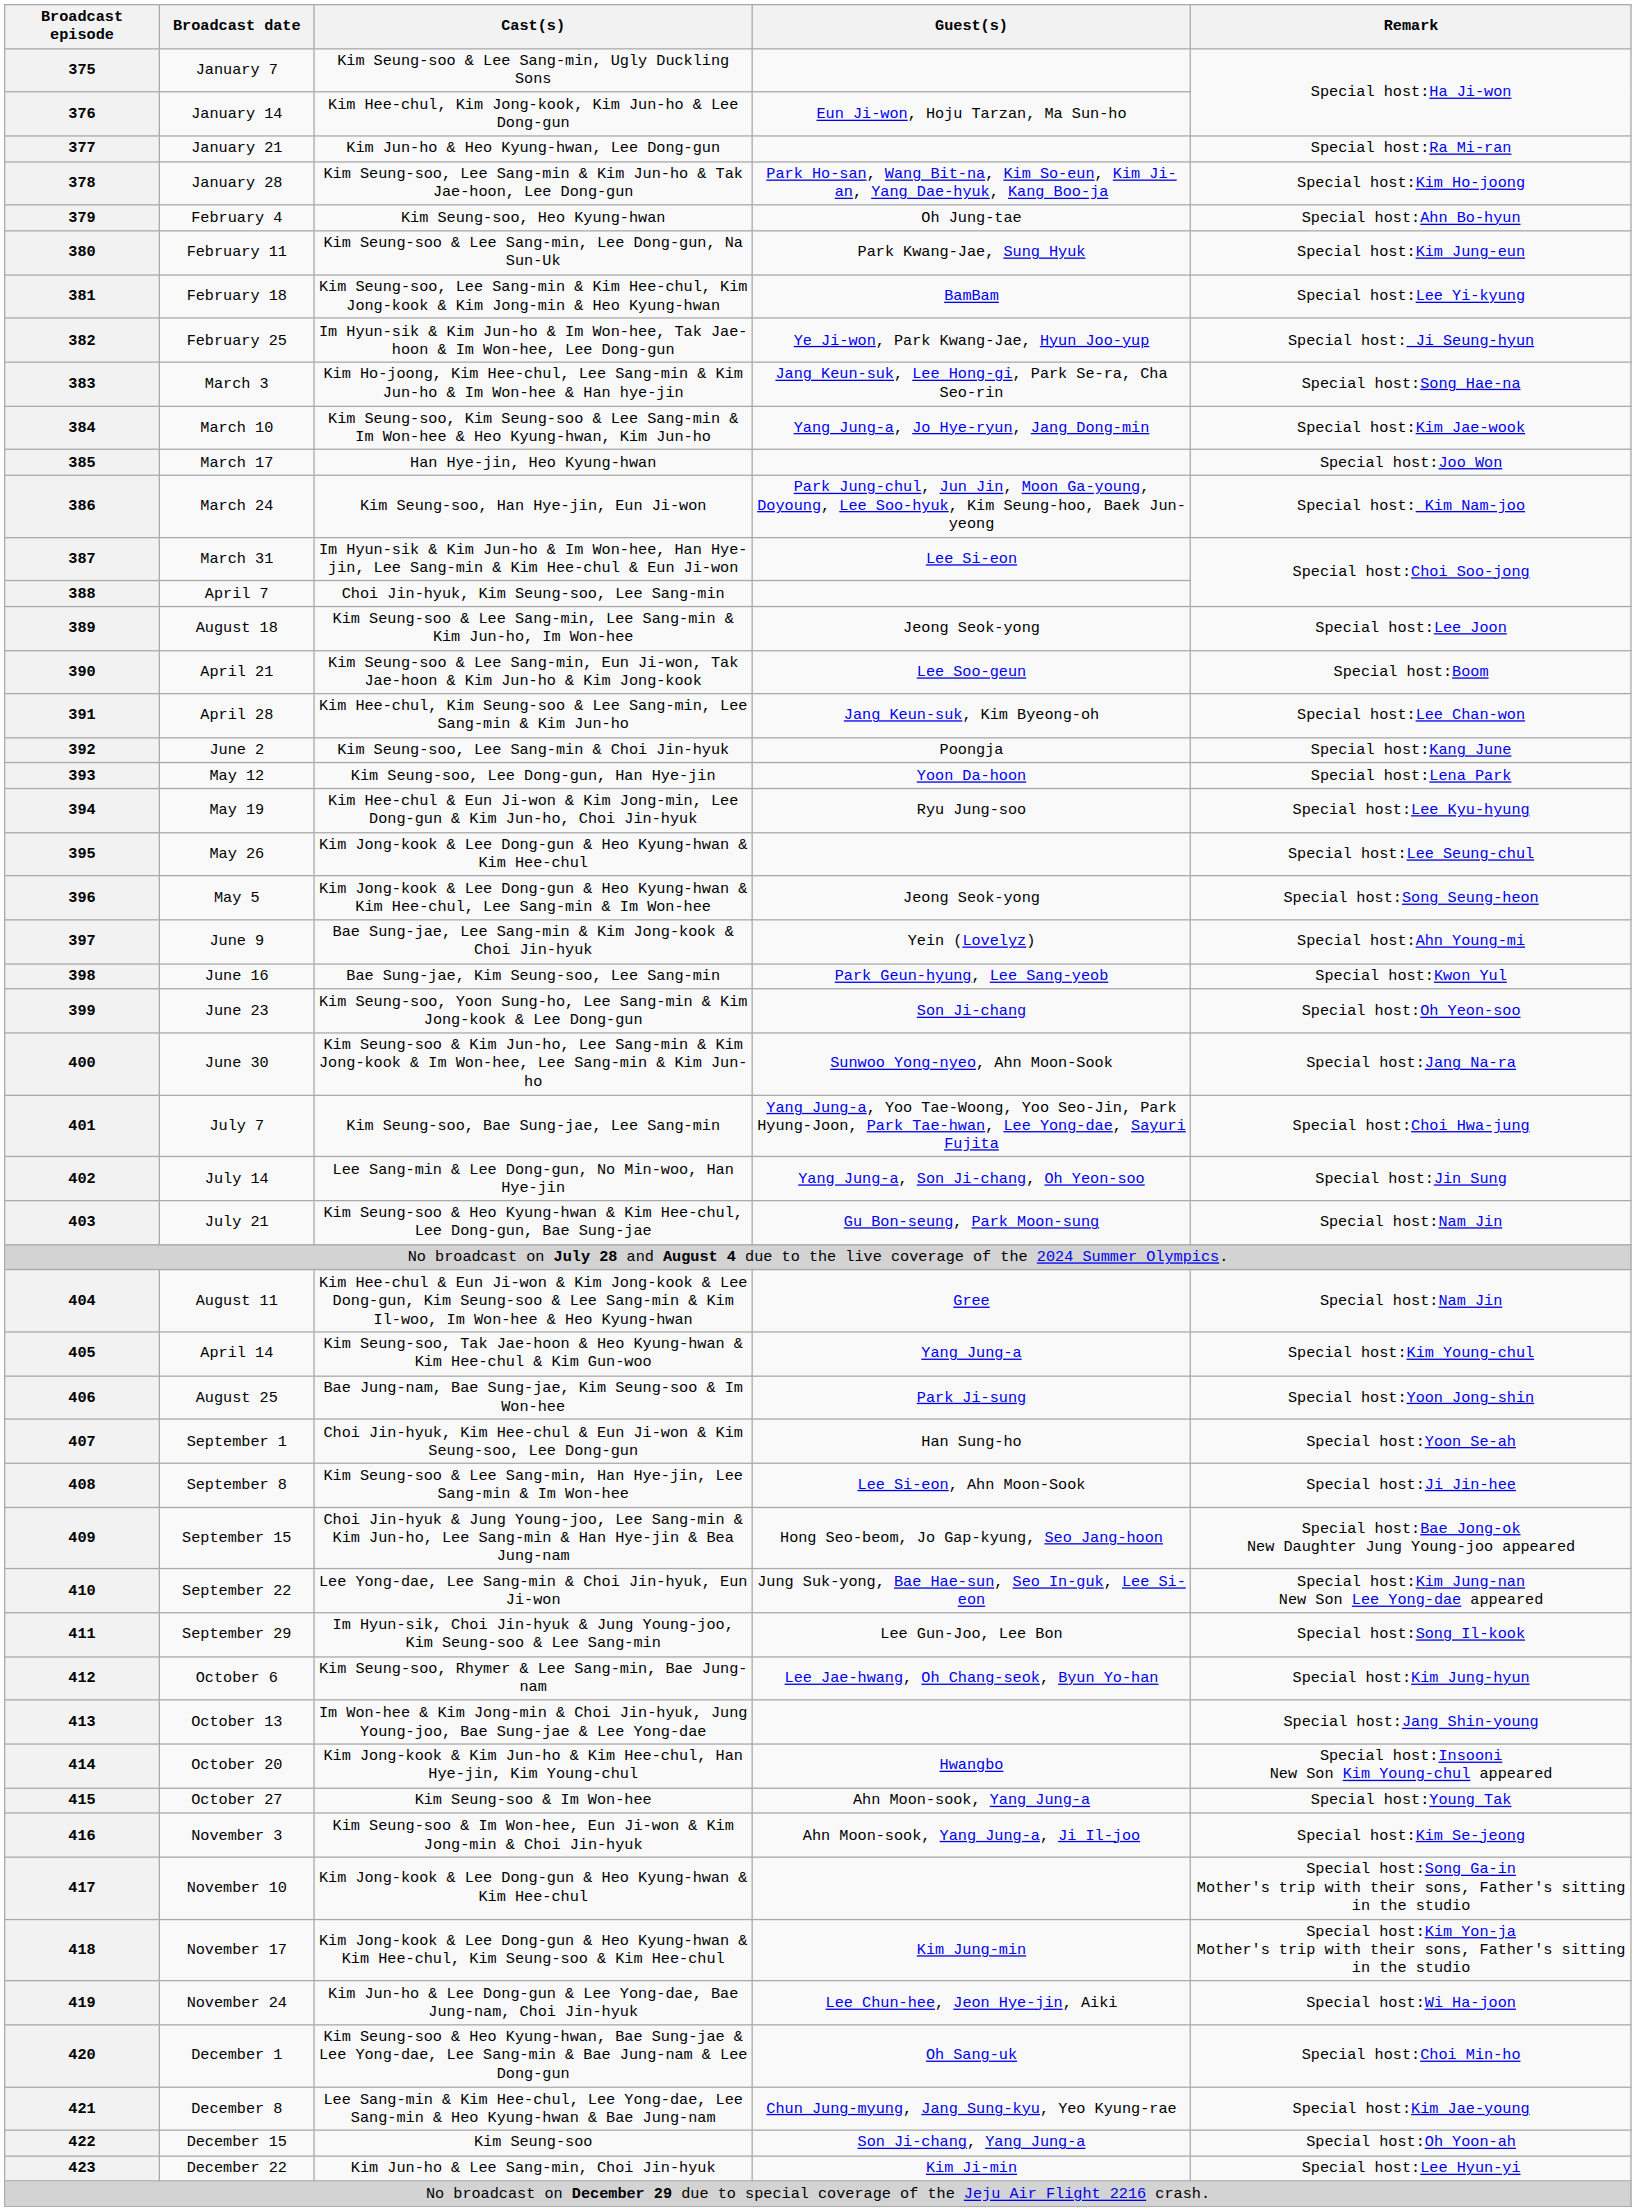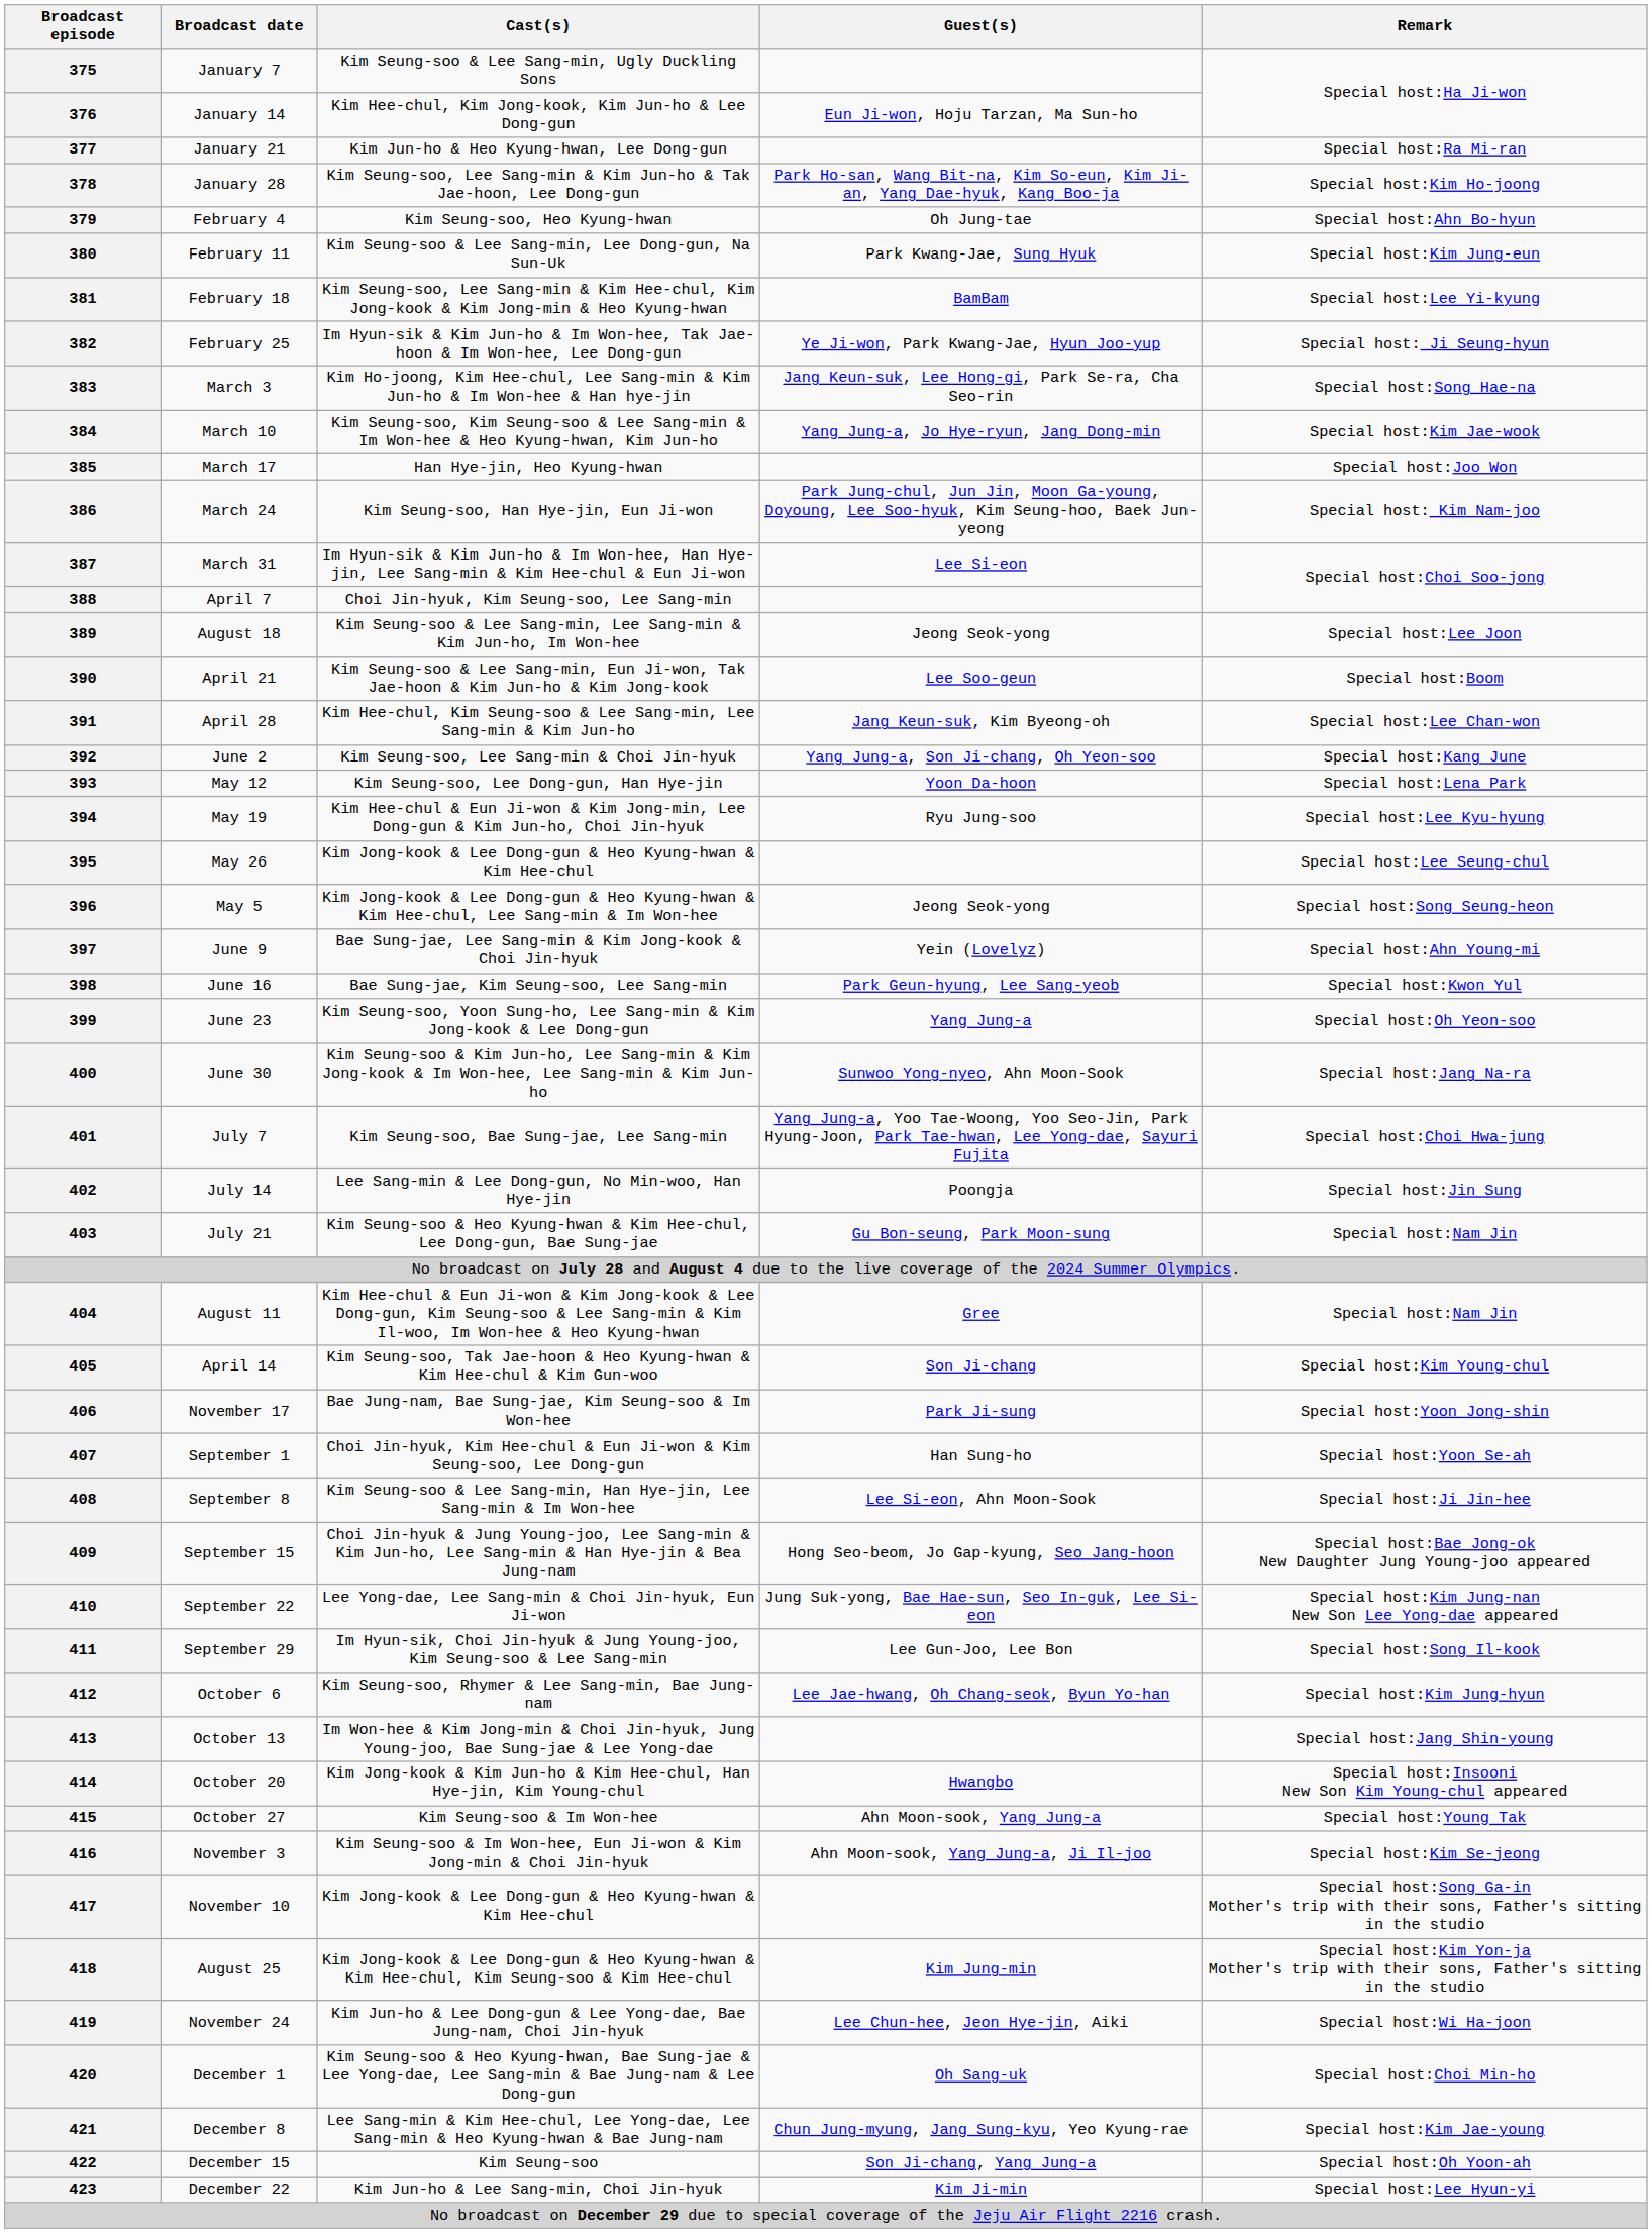392 | Guest(s): Poongja -> Yang Jung-a, Son Ji-chang, Oh Yeon-soo
399 | Guest(s): Son Ji-chang -> Yang Jung-a
402 | Guest(s): Yang Jung-a, Son Ji-chang, Oh Yeon-soo -> Poongja
405 | Guest(s): Yang Jung-a -> Son Ji-chang
406 | Broadcast date: August 25 -> November 17
418 | Broadcast date: November 17 -> August 25
